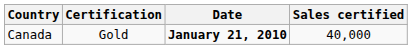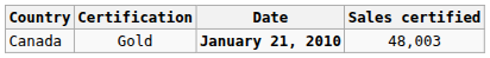Canada | Sales certified: 40,000 -> 48,003
